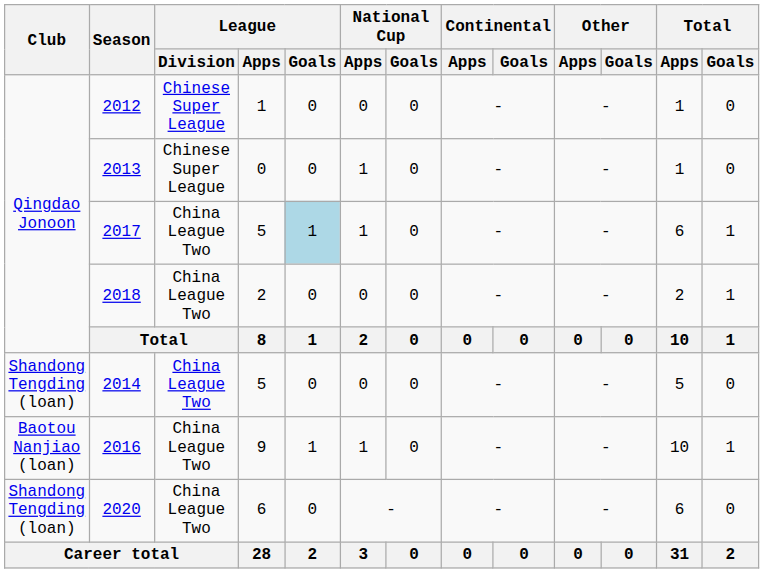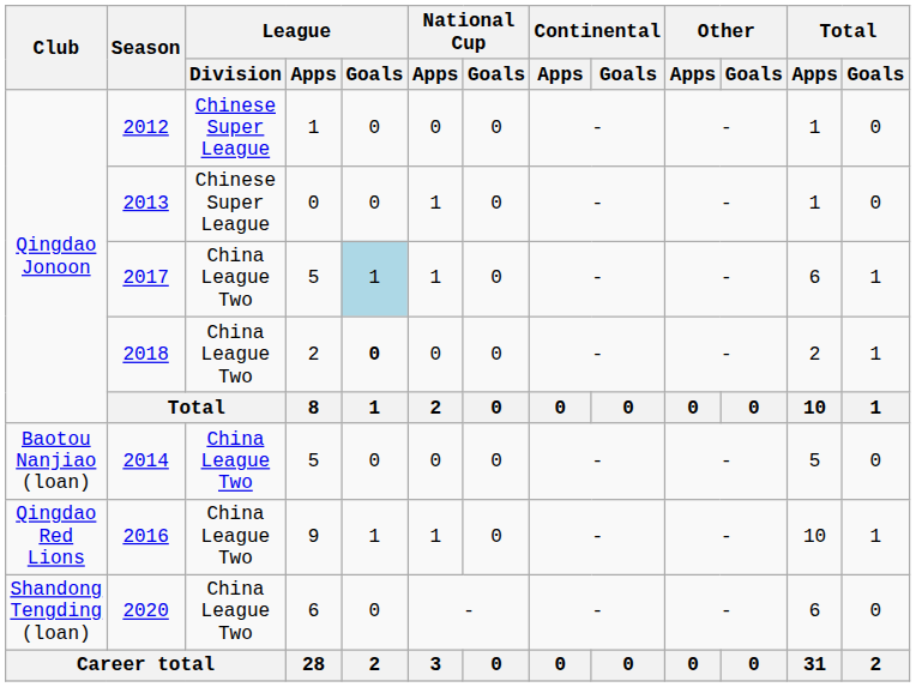2018 | League / Goals: normal -> bold
2014 | Club: Shandong Tengding (loan) -> Baotou Nanjiao (loan)
2016 | Club: Baotou Nanjiao (loan) -> Qingdao Red Lions
